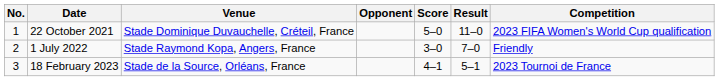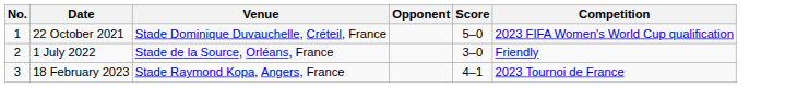- column: Result | 11–0 | 7–0 | 5–1
1 July 2022 | Venue: Stade Raymond Kopa, Angers, France -> Stade de la Source, Orléans, France
18 February 2023 | Venue: Stade de la Source, Orléans, France -> Stade Raymond Kopa, Angers, France
